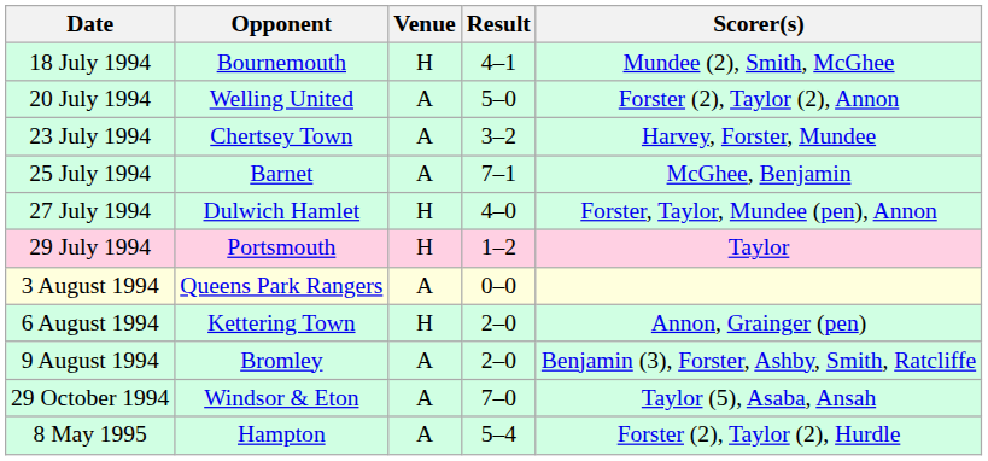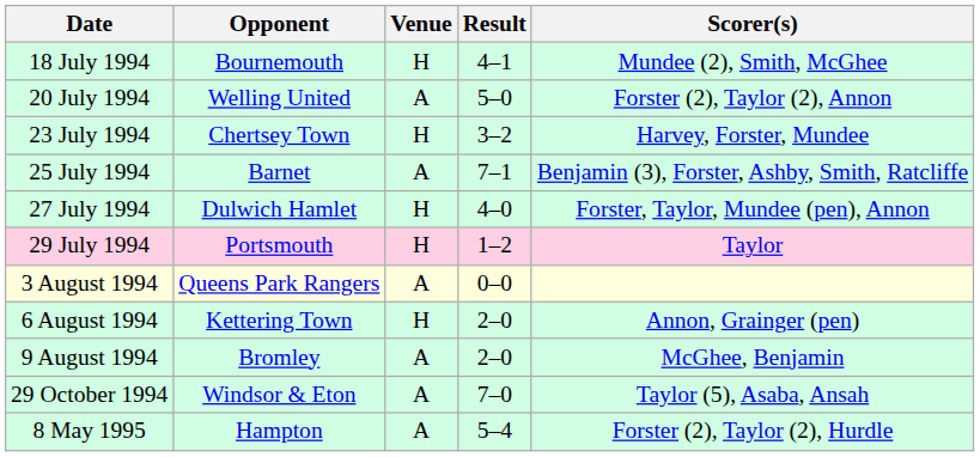23 July 1994 | Venue: A -> H
25 July 1994 | Scorer(s): McGhee, Benjamin -> Benjamin (3), Forster, Ashby, Smith, Ratcliffe
9 August 1994 | Scorer(s): Benjamin (3), Forster, Ashby, Smith, Ratcliffe -> McGhee, Benjamin
